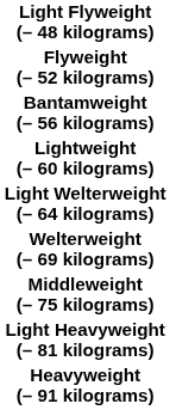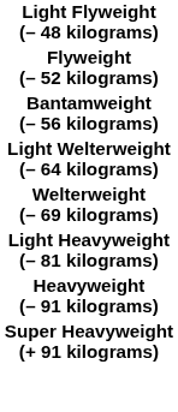- row: Lightweight (– 60 kilograms)
- row: Middleweight (– 75 kilograms)
+ row: Super Heavyweight (+ 91 kilograms)
